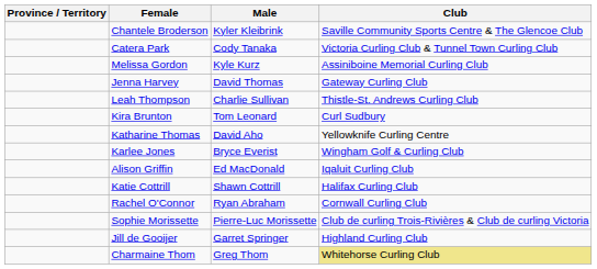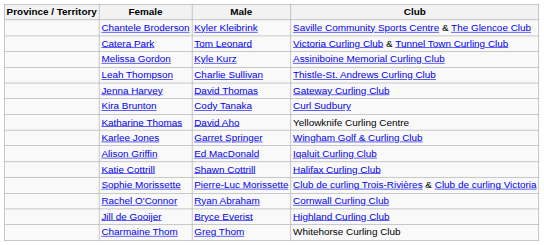Catera Park | Male: Cody Tanaka -> Tom Leonard
rows swapped: Leah Thompson <-> Jenna Harvey
Kira Brunton | Male: Tom Leonard -> Cody Tanaka
Karlee Jones | Male: Bryce Everist -> Garret Springer
rows swapped: Rachel O'Connor <-> Sophie Morissette
Jill de Gooijer | Male: Garret Springer -> Bryce Everist
Charmaine Thom | Club: khaki background -> no background
